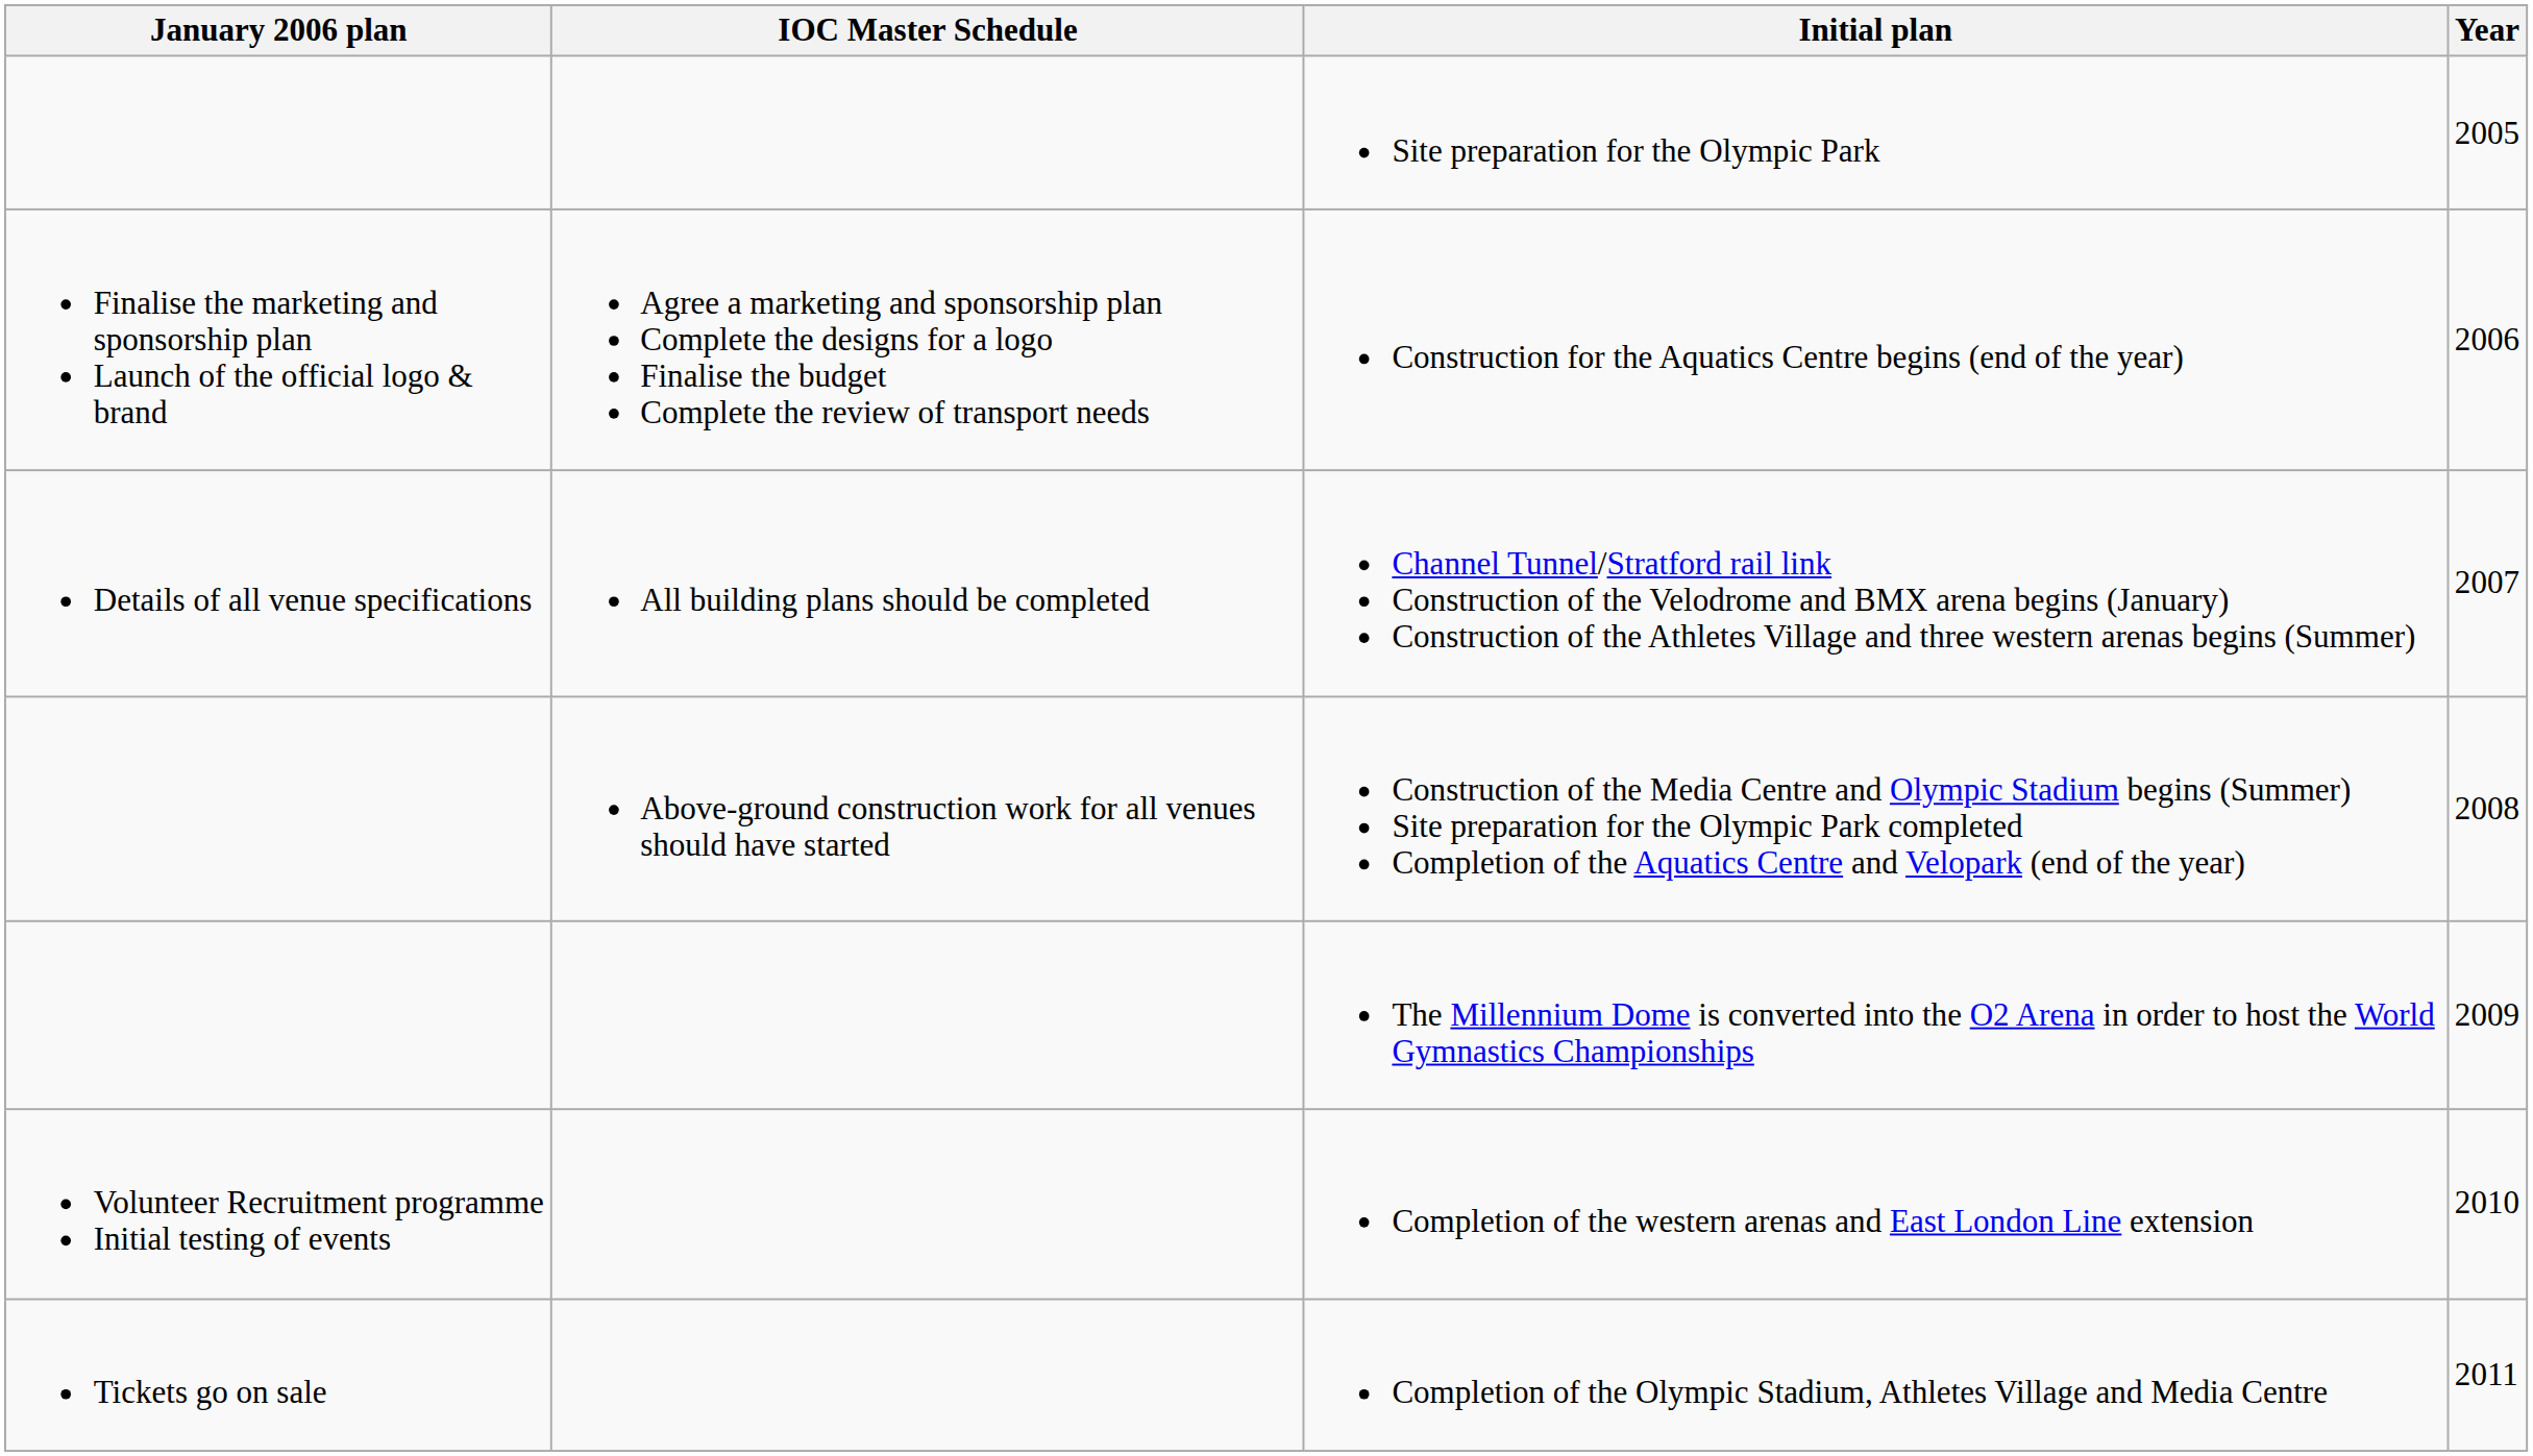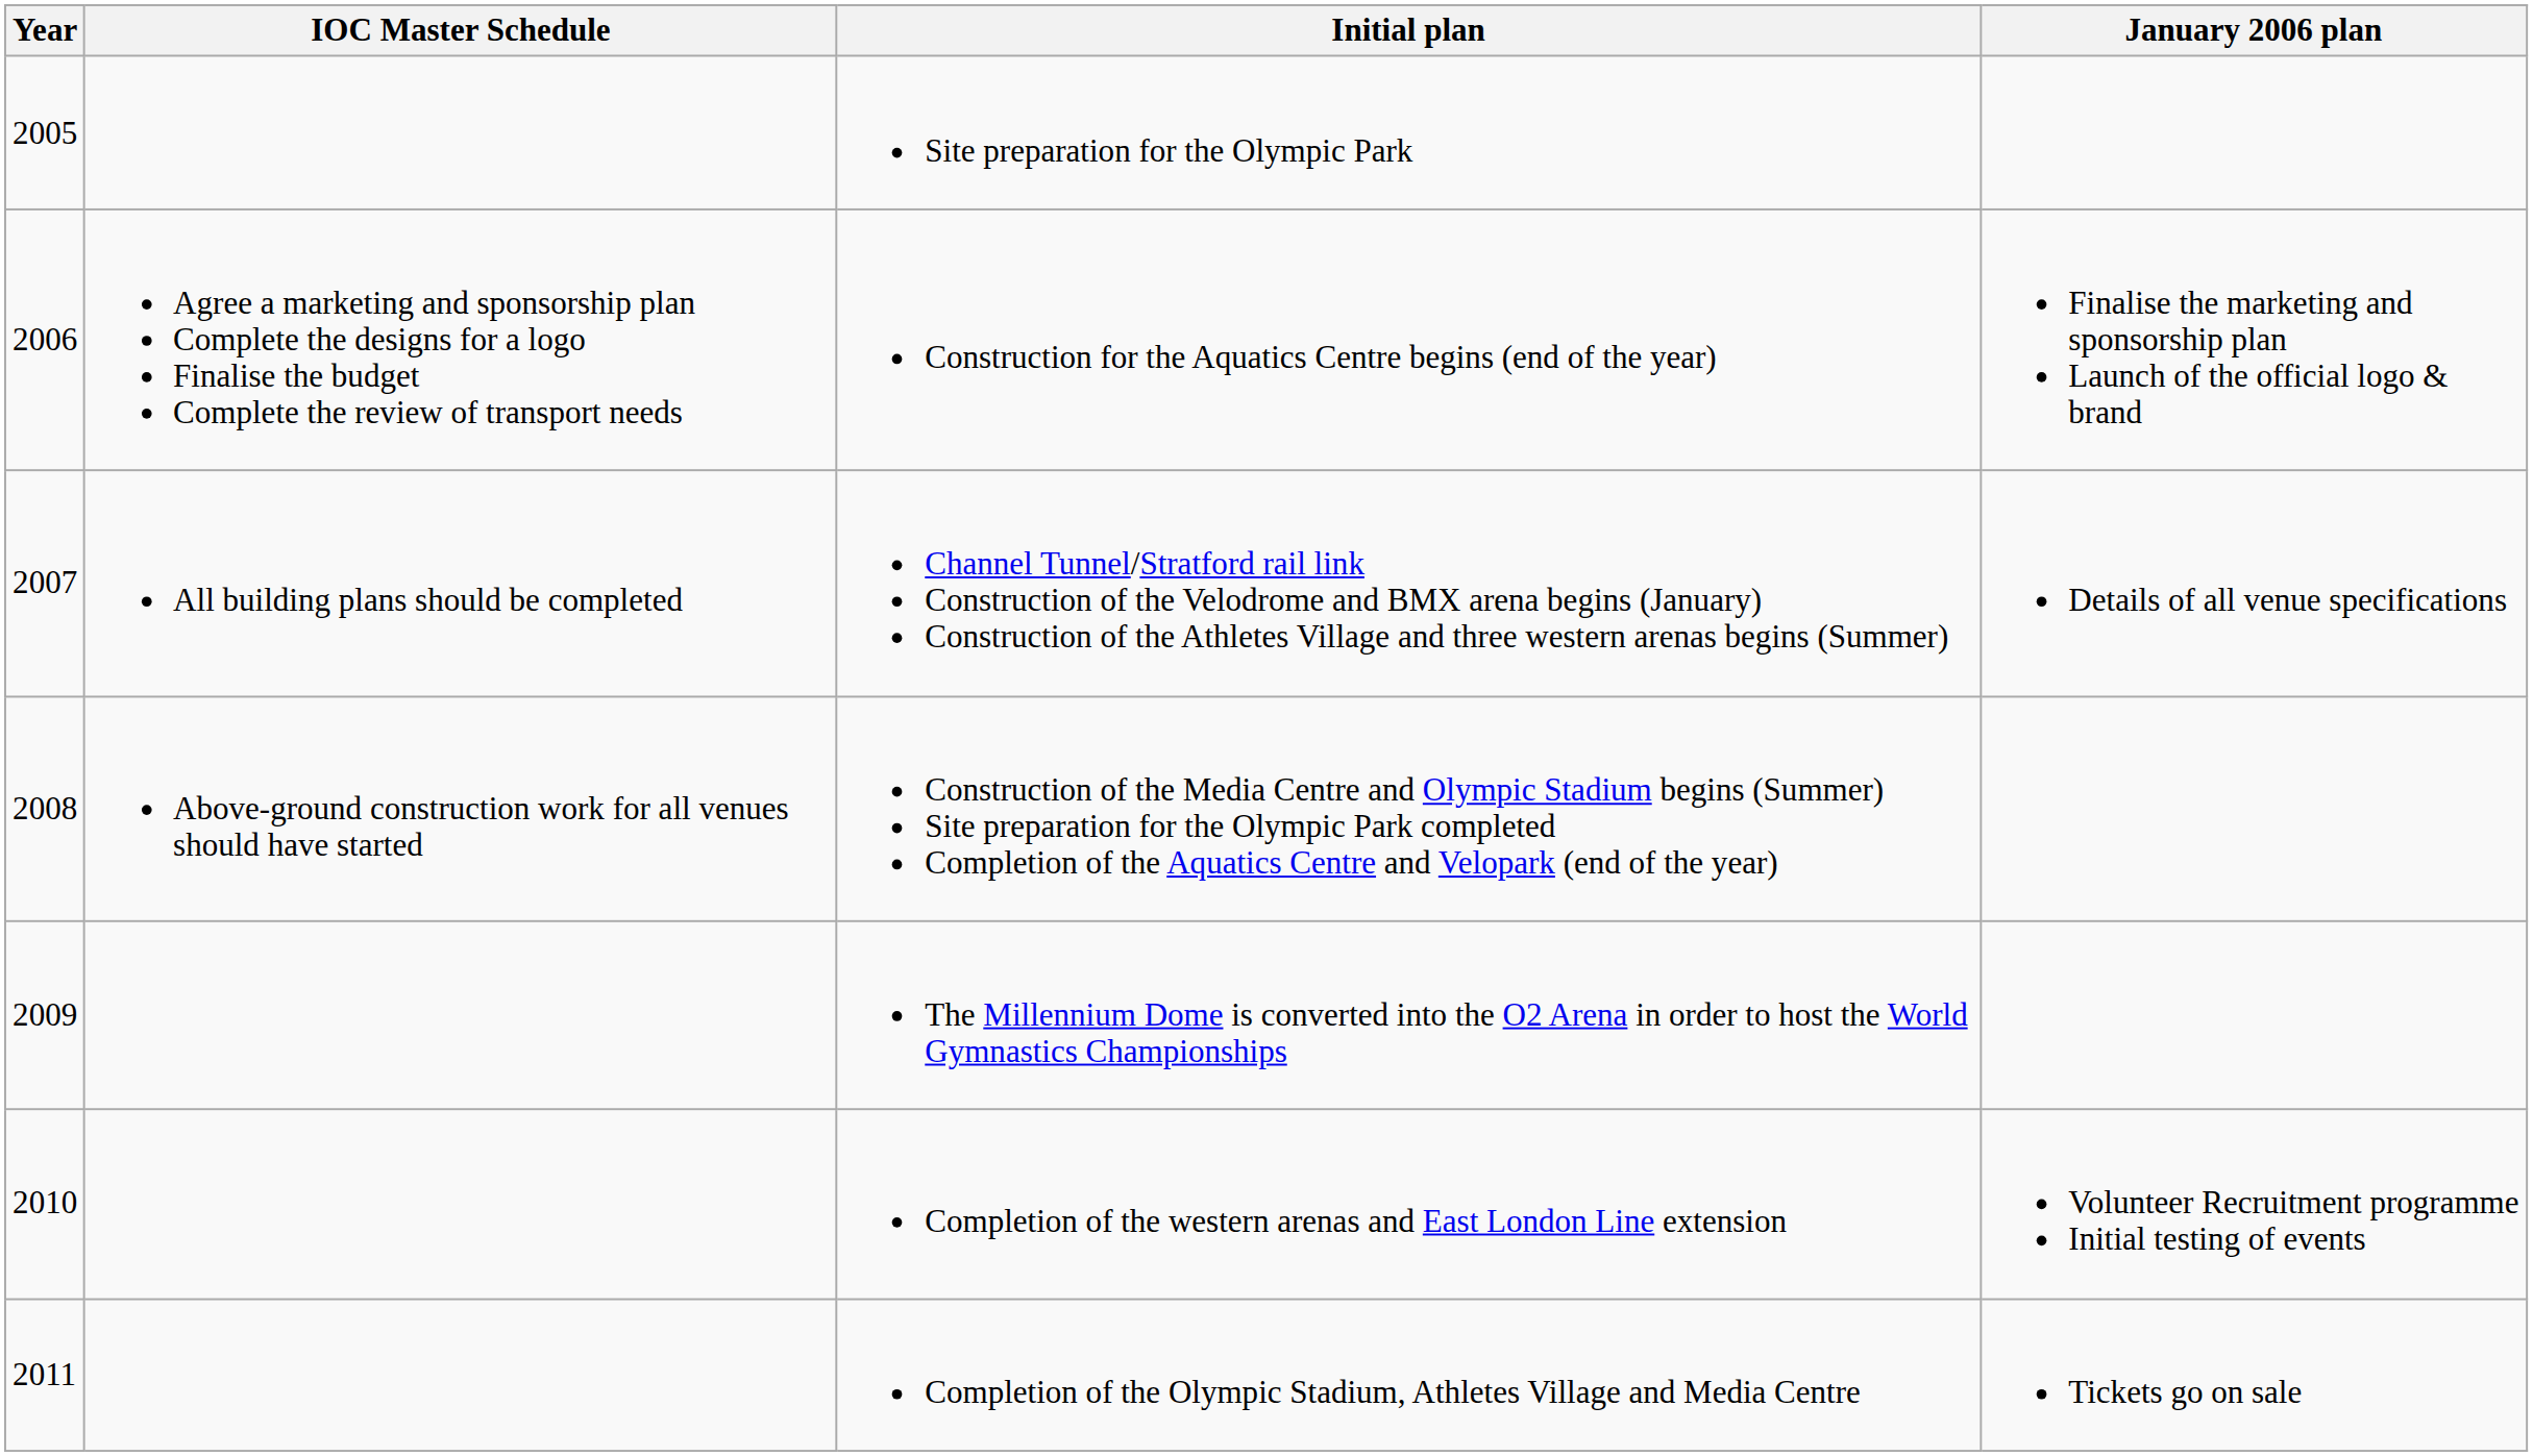columns swapped: Year <-> January 2006 plan
